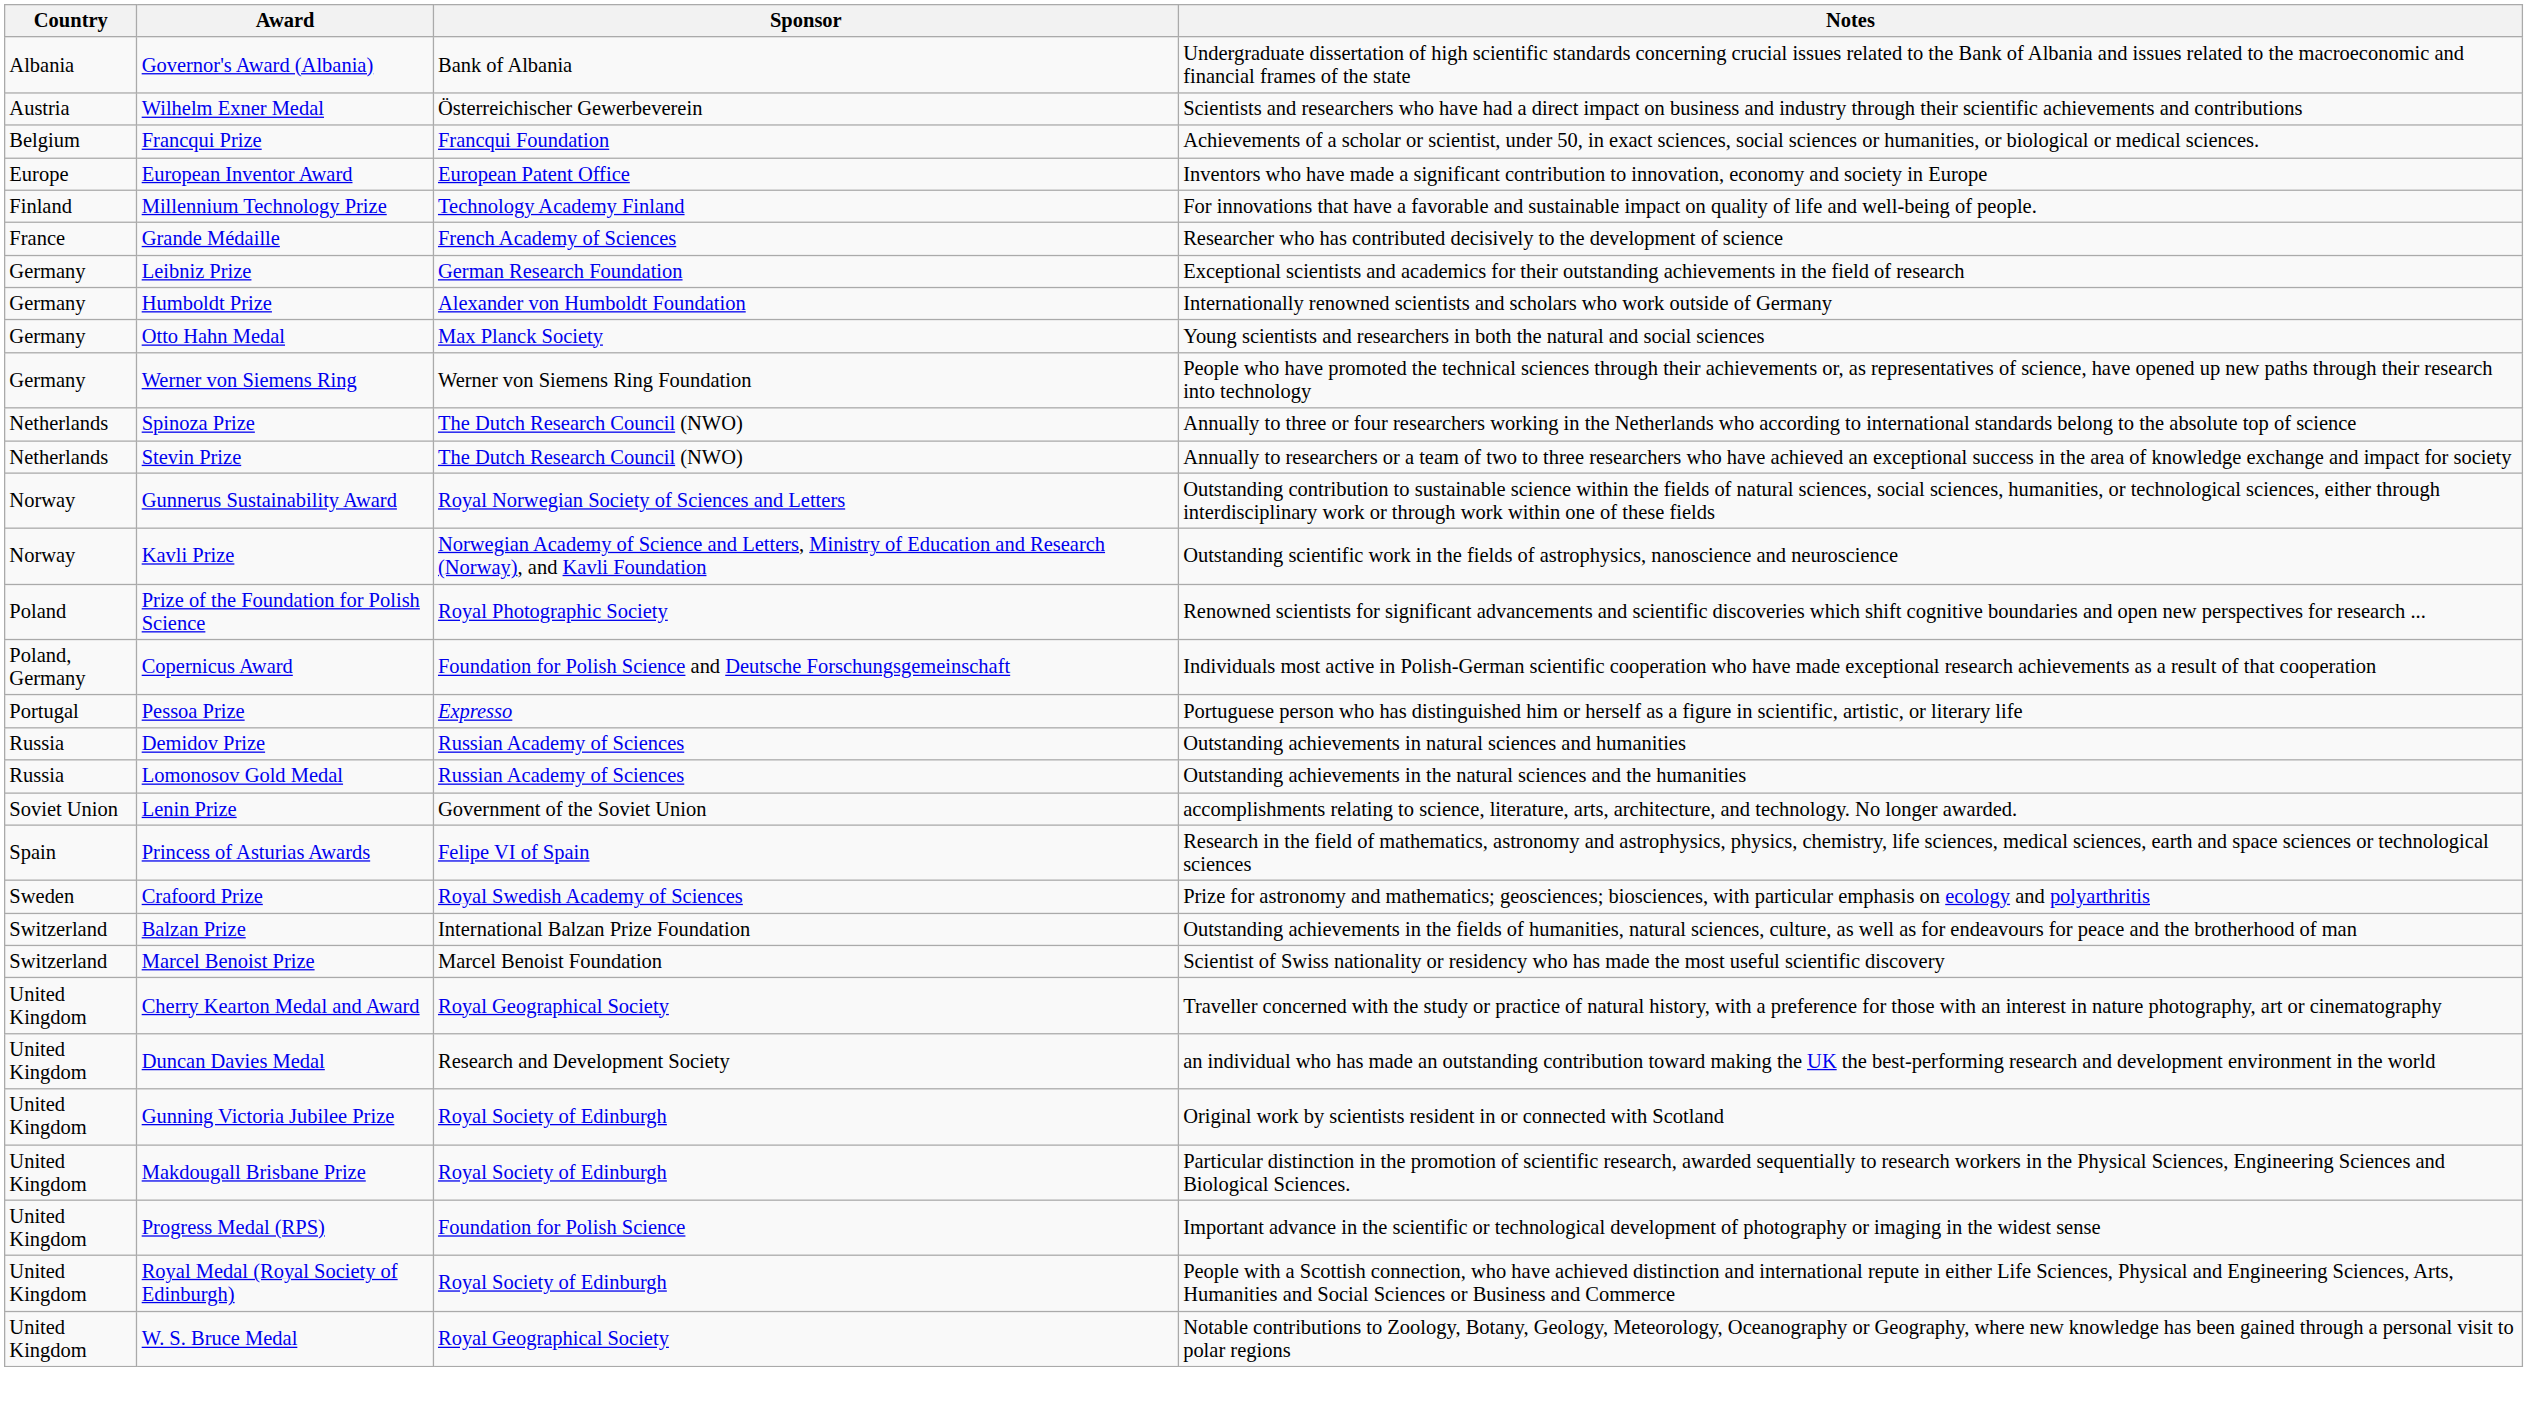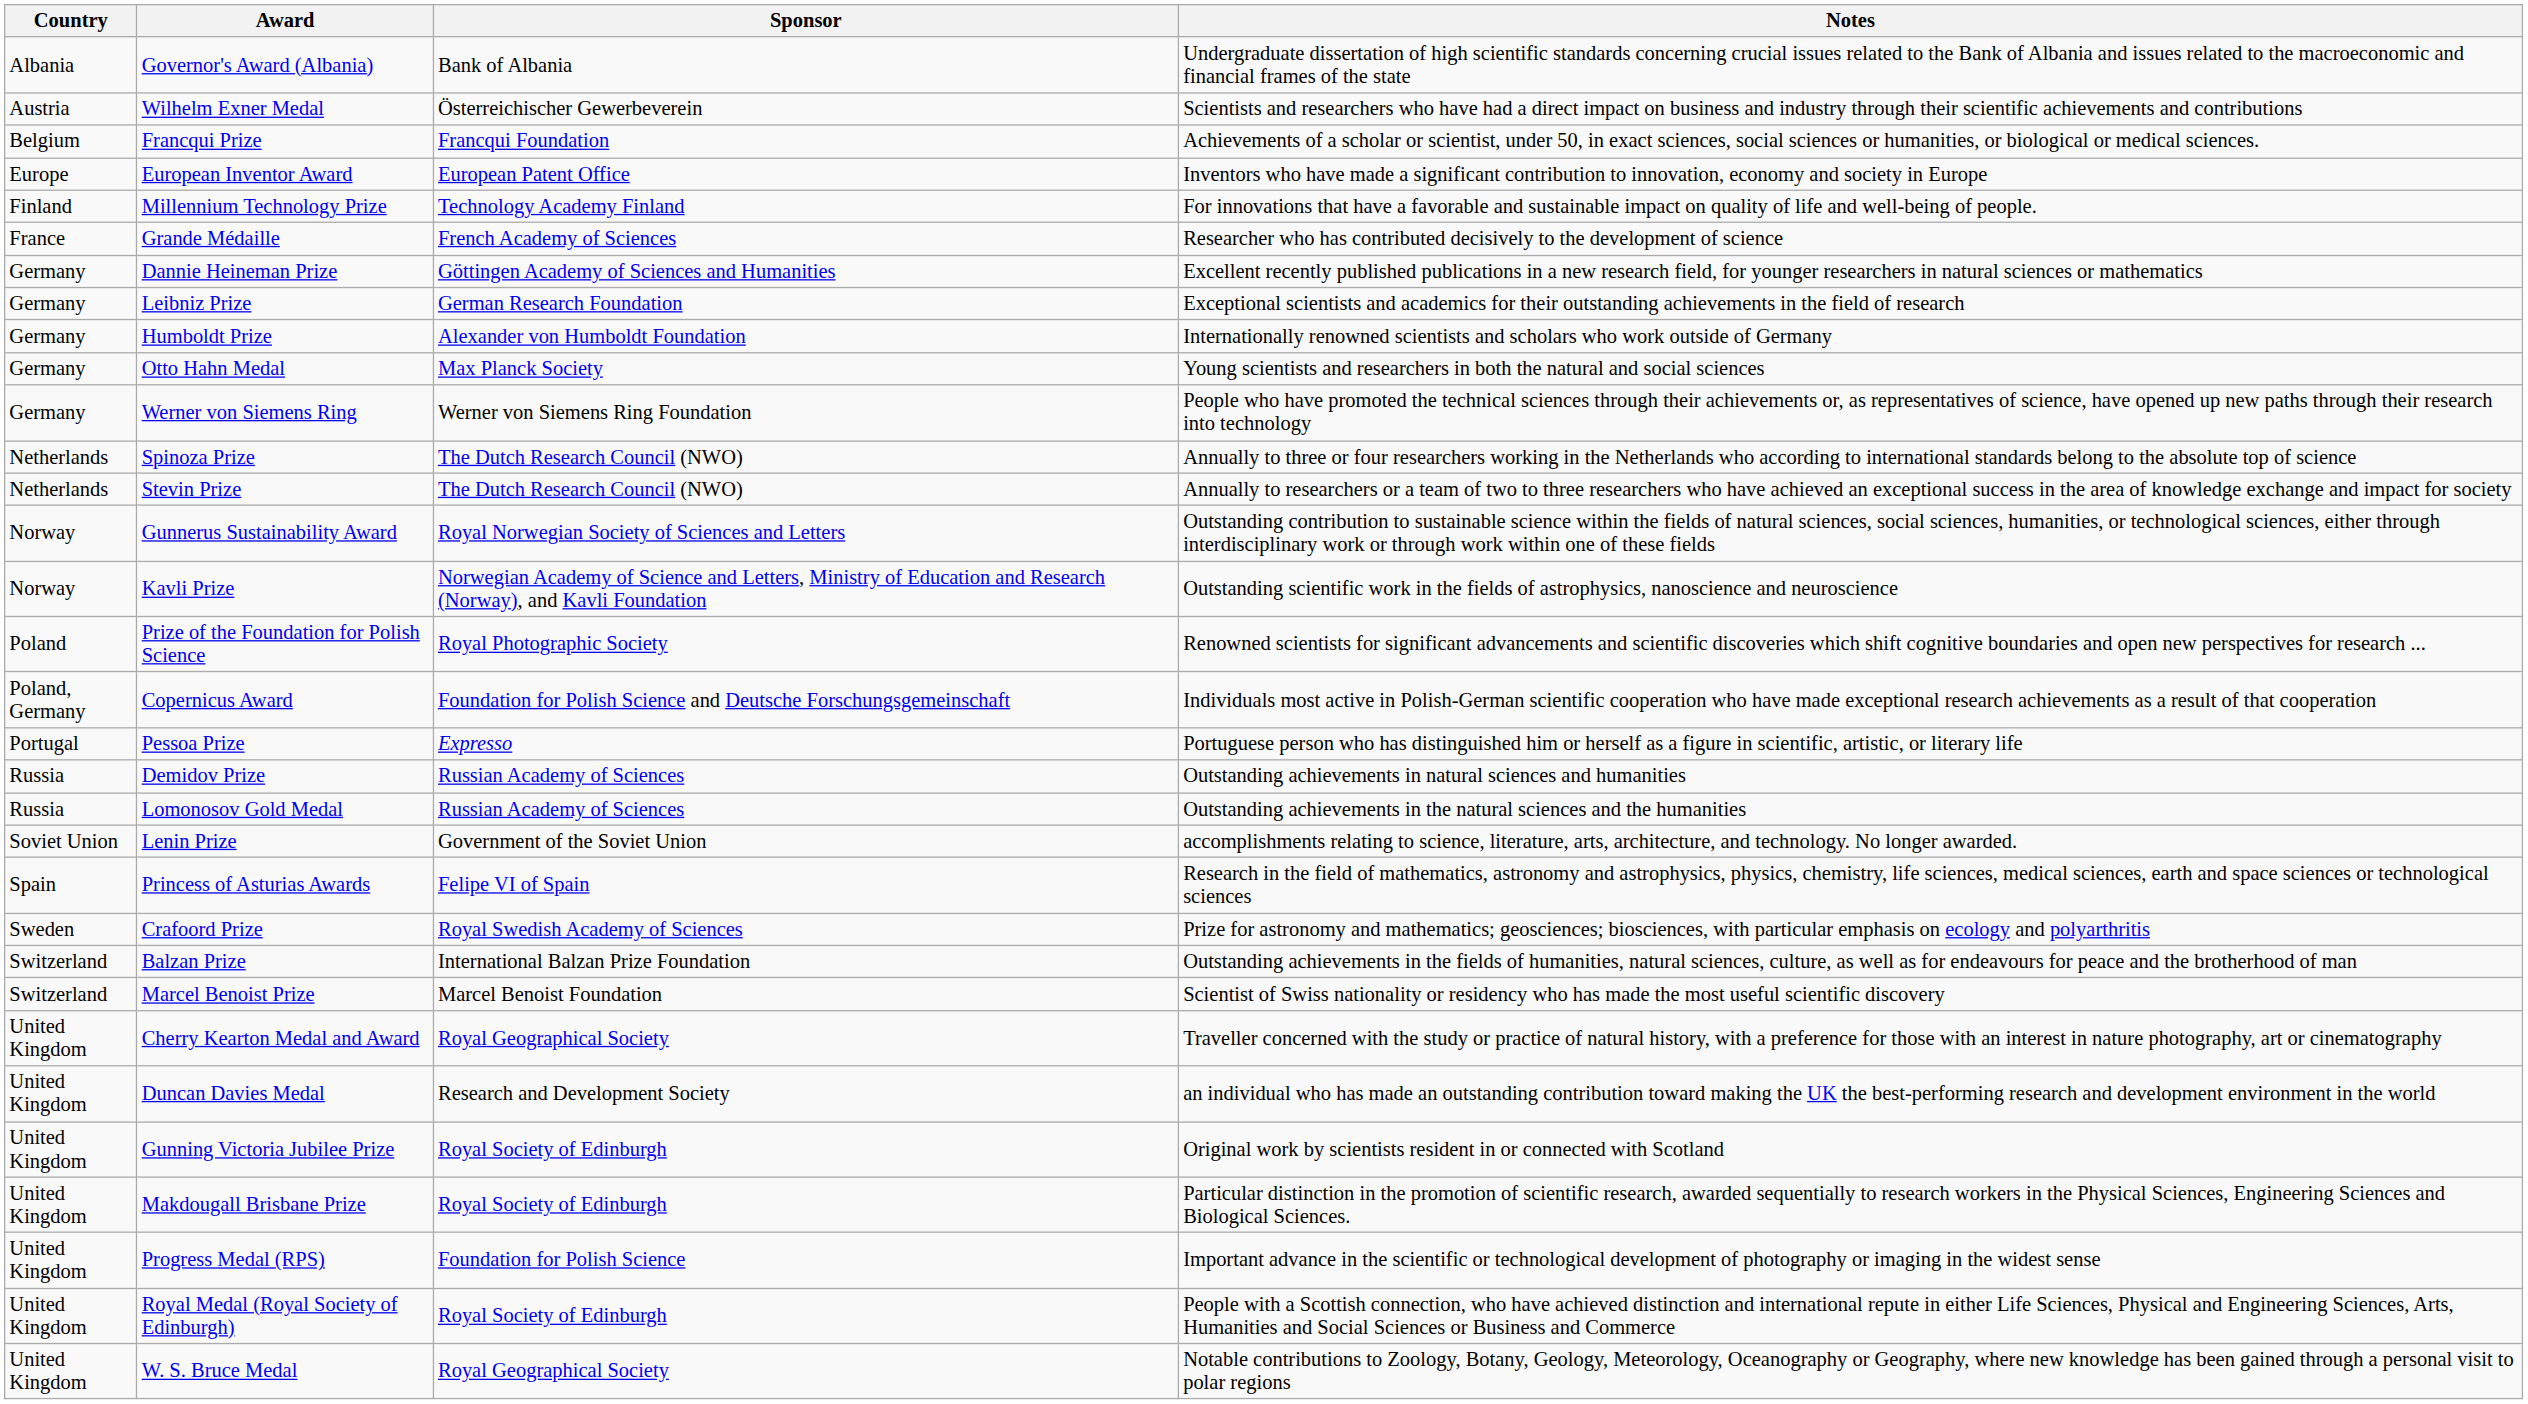+ row: Germany | Dannie Heineman Prize | Göttingen Academy of Sciences and Humanities | Excellent recently published publications in a new research field, for younger researchers in natural sciences or mathematics
